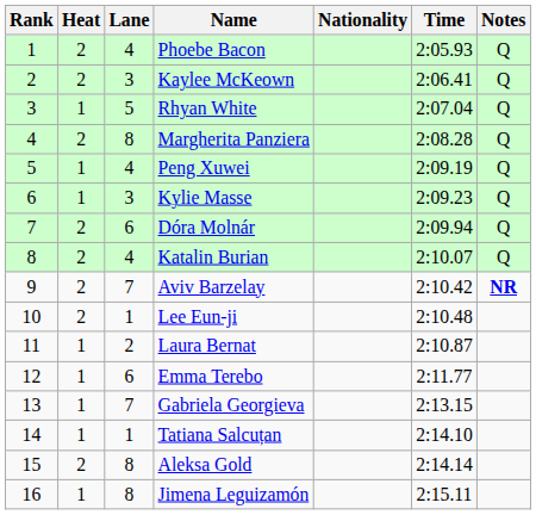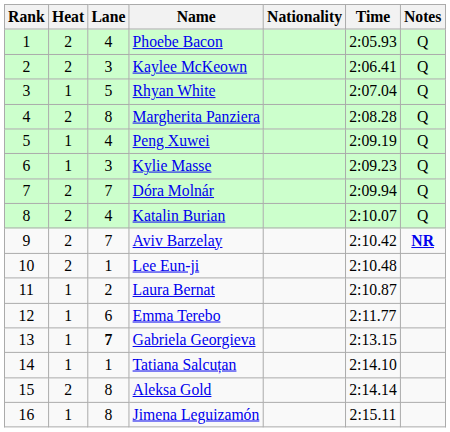Dóra Molnár | Lane: 6 -> 7
Gabriela Georgieva | Lane: normal -> bold
